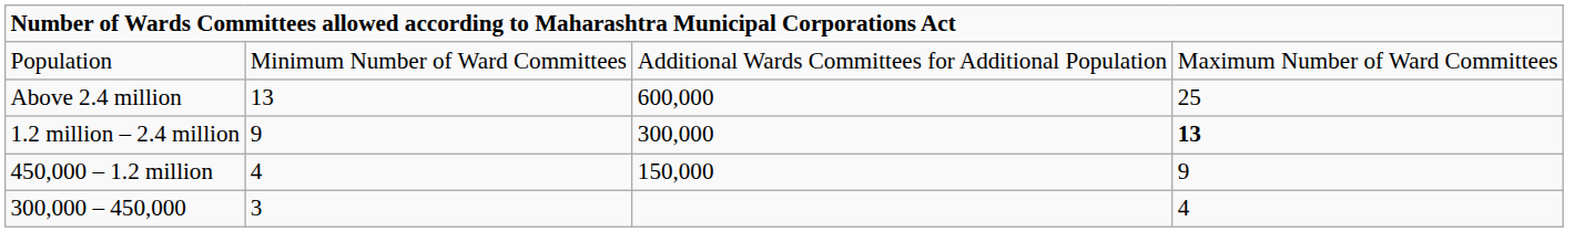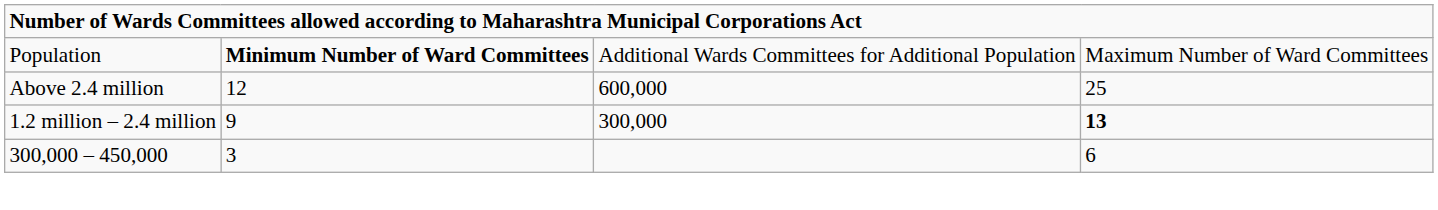Population | column 2: normal -> bold
Above 2.4 million | column 2: 13 -> 12
- row: 450,000 – 1.2 million | 4 | 150,000 | 9
300,000 – 450,000 | column 4: 4 -> 6
